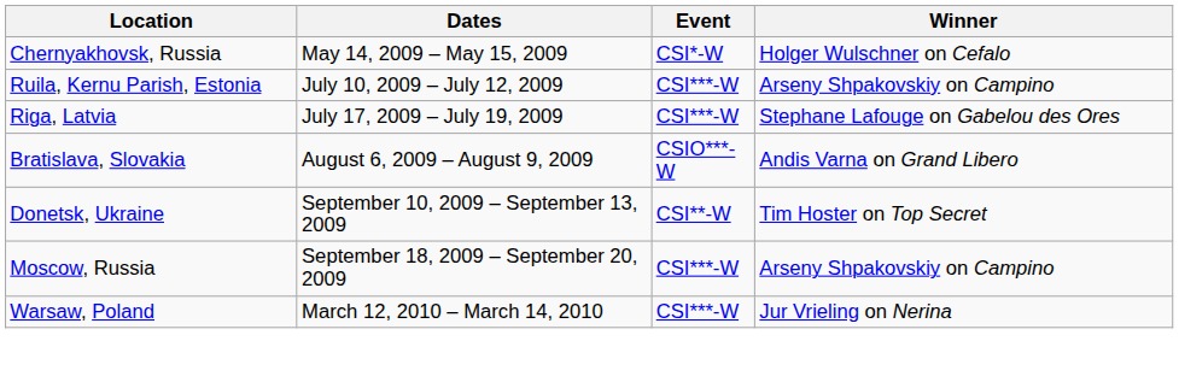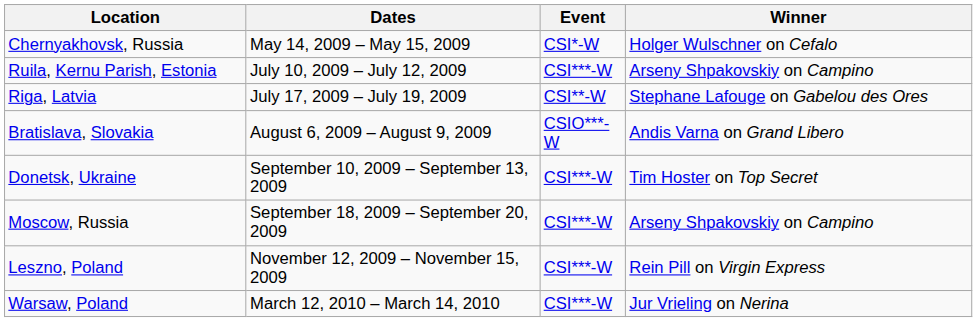Riga, Latvia | Event: CSI***-W -> CSI**-W
Donetsk, Ukraine | Event: CSI**-W -> CSI***-W
+ row: Leszno, Poland | November 12, 2009 – November 15, 2009 | CSI***-W | Rein Pill on Virgin Express
